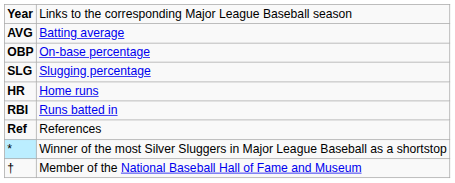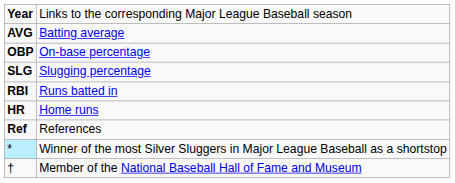rows swapped: HR <-> RBI
